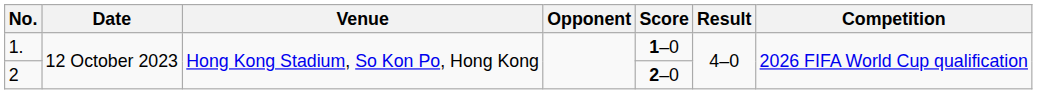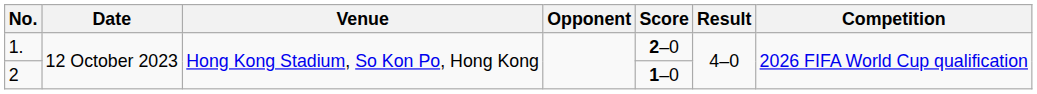1. | Score: 1–0 -> 2–0
2 | Score: 2–0 -> 1–0
